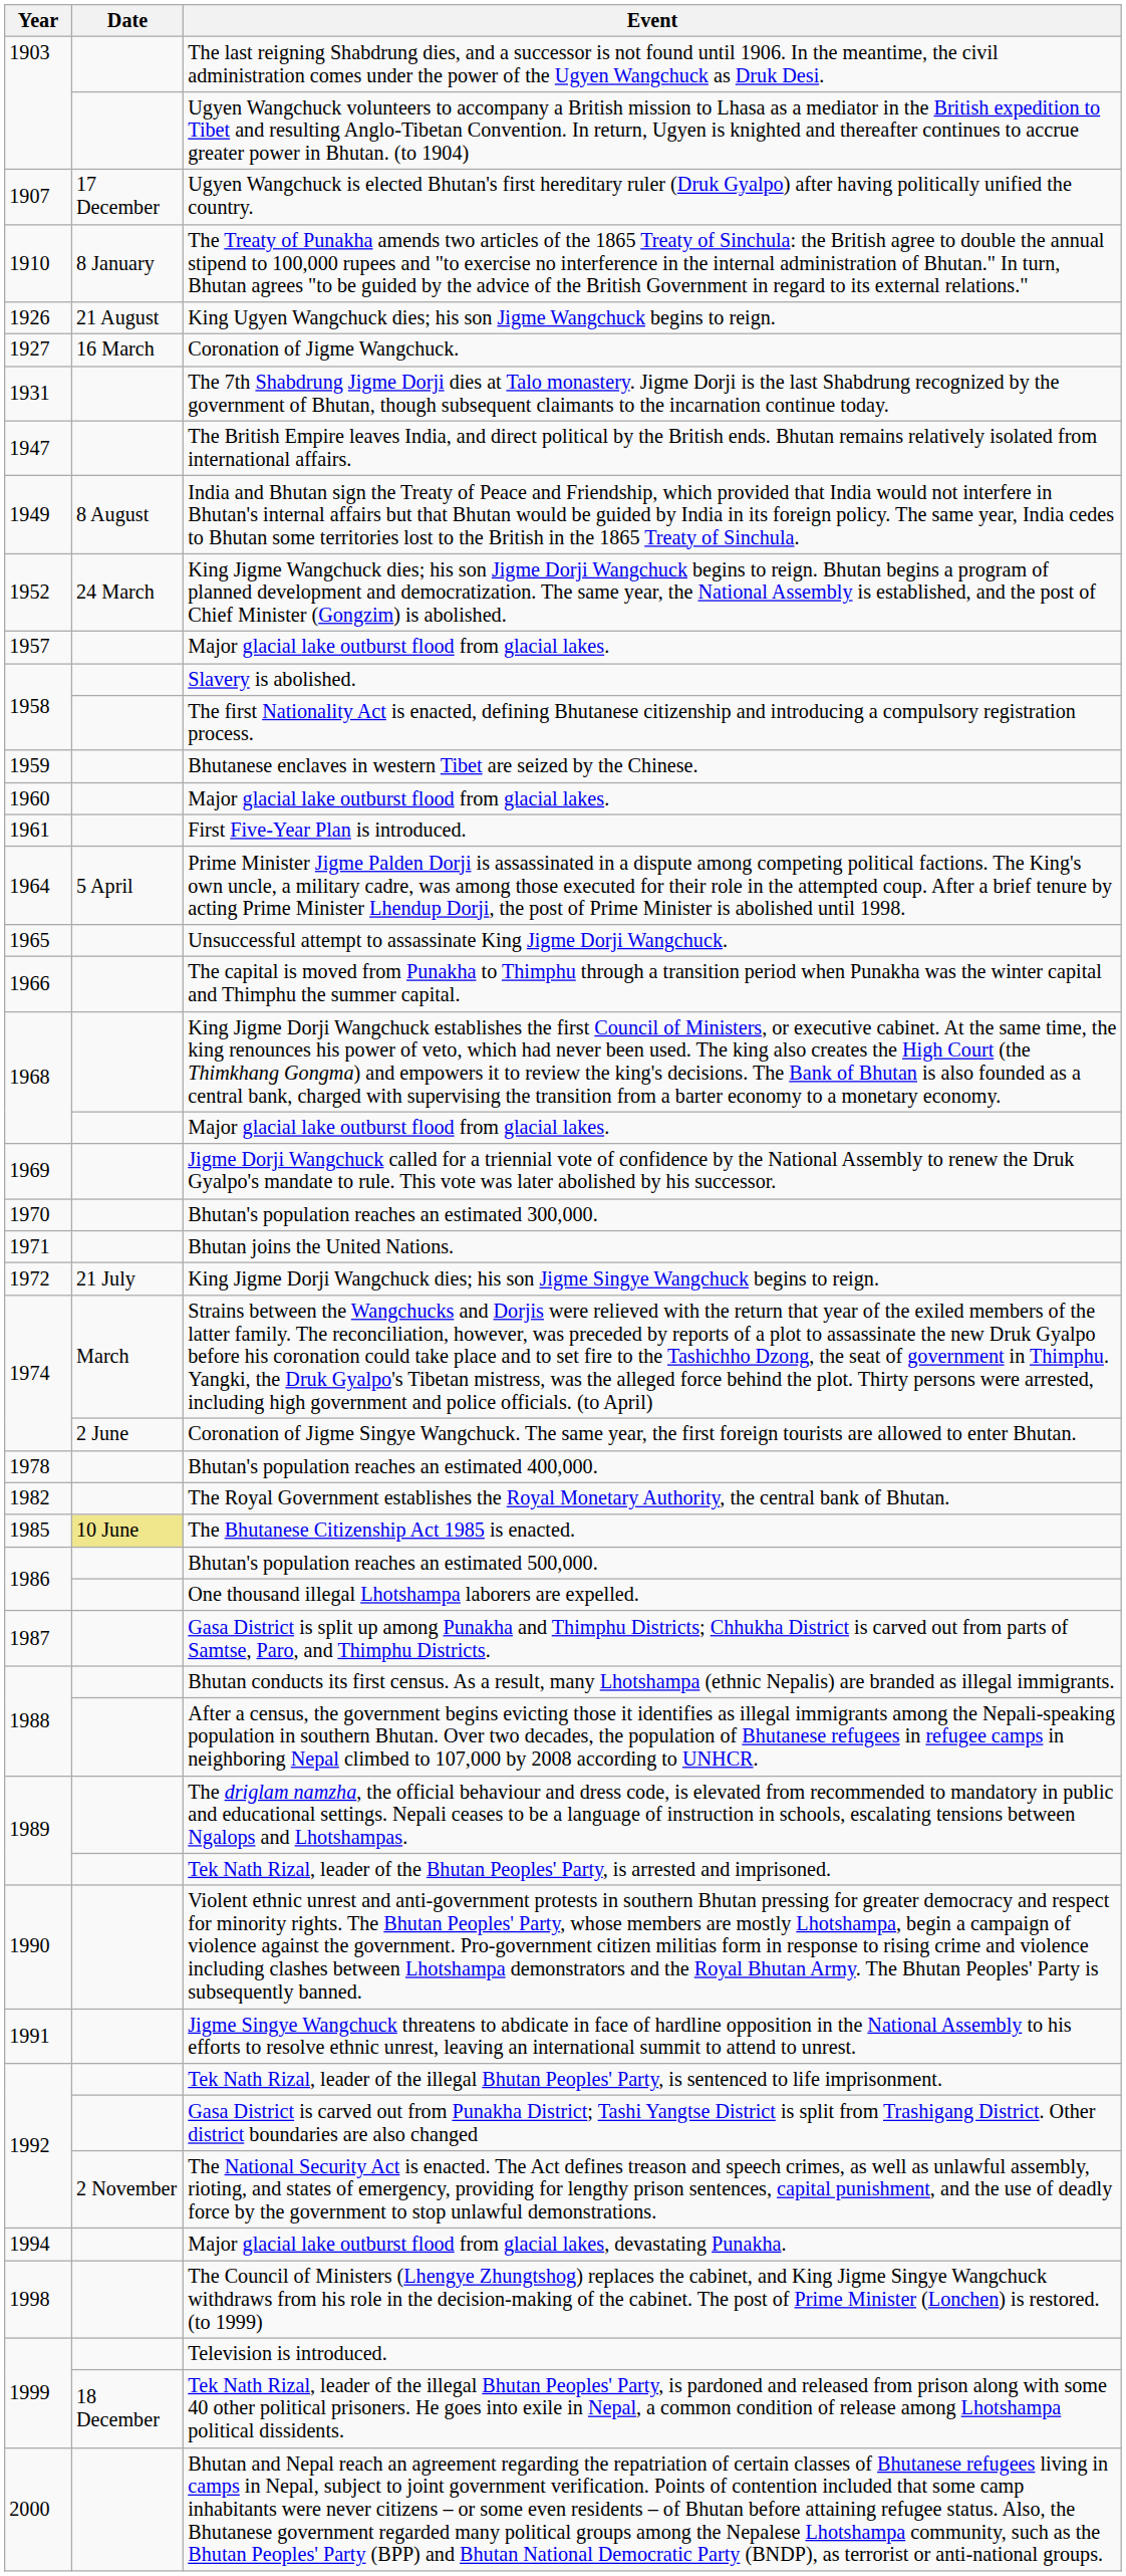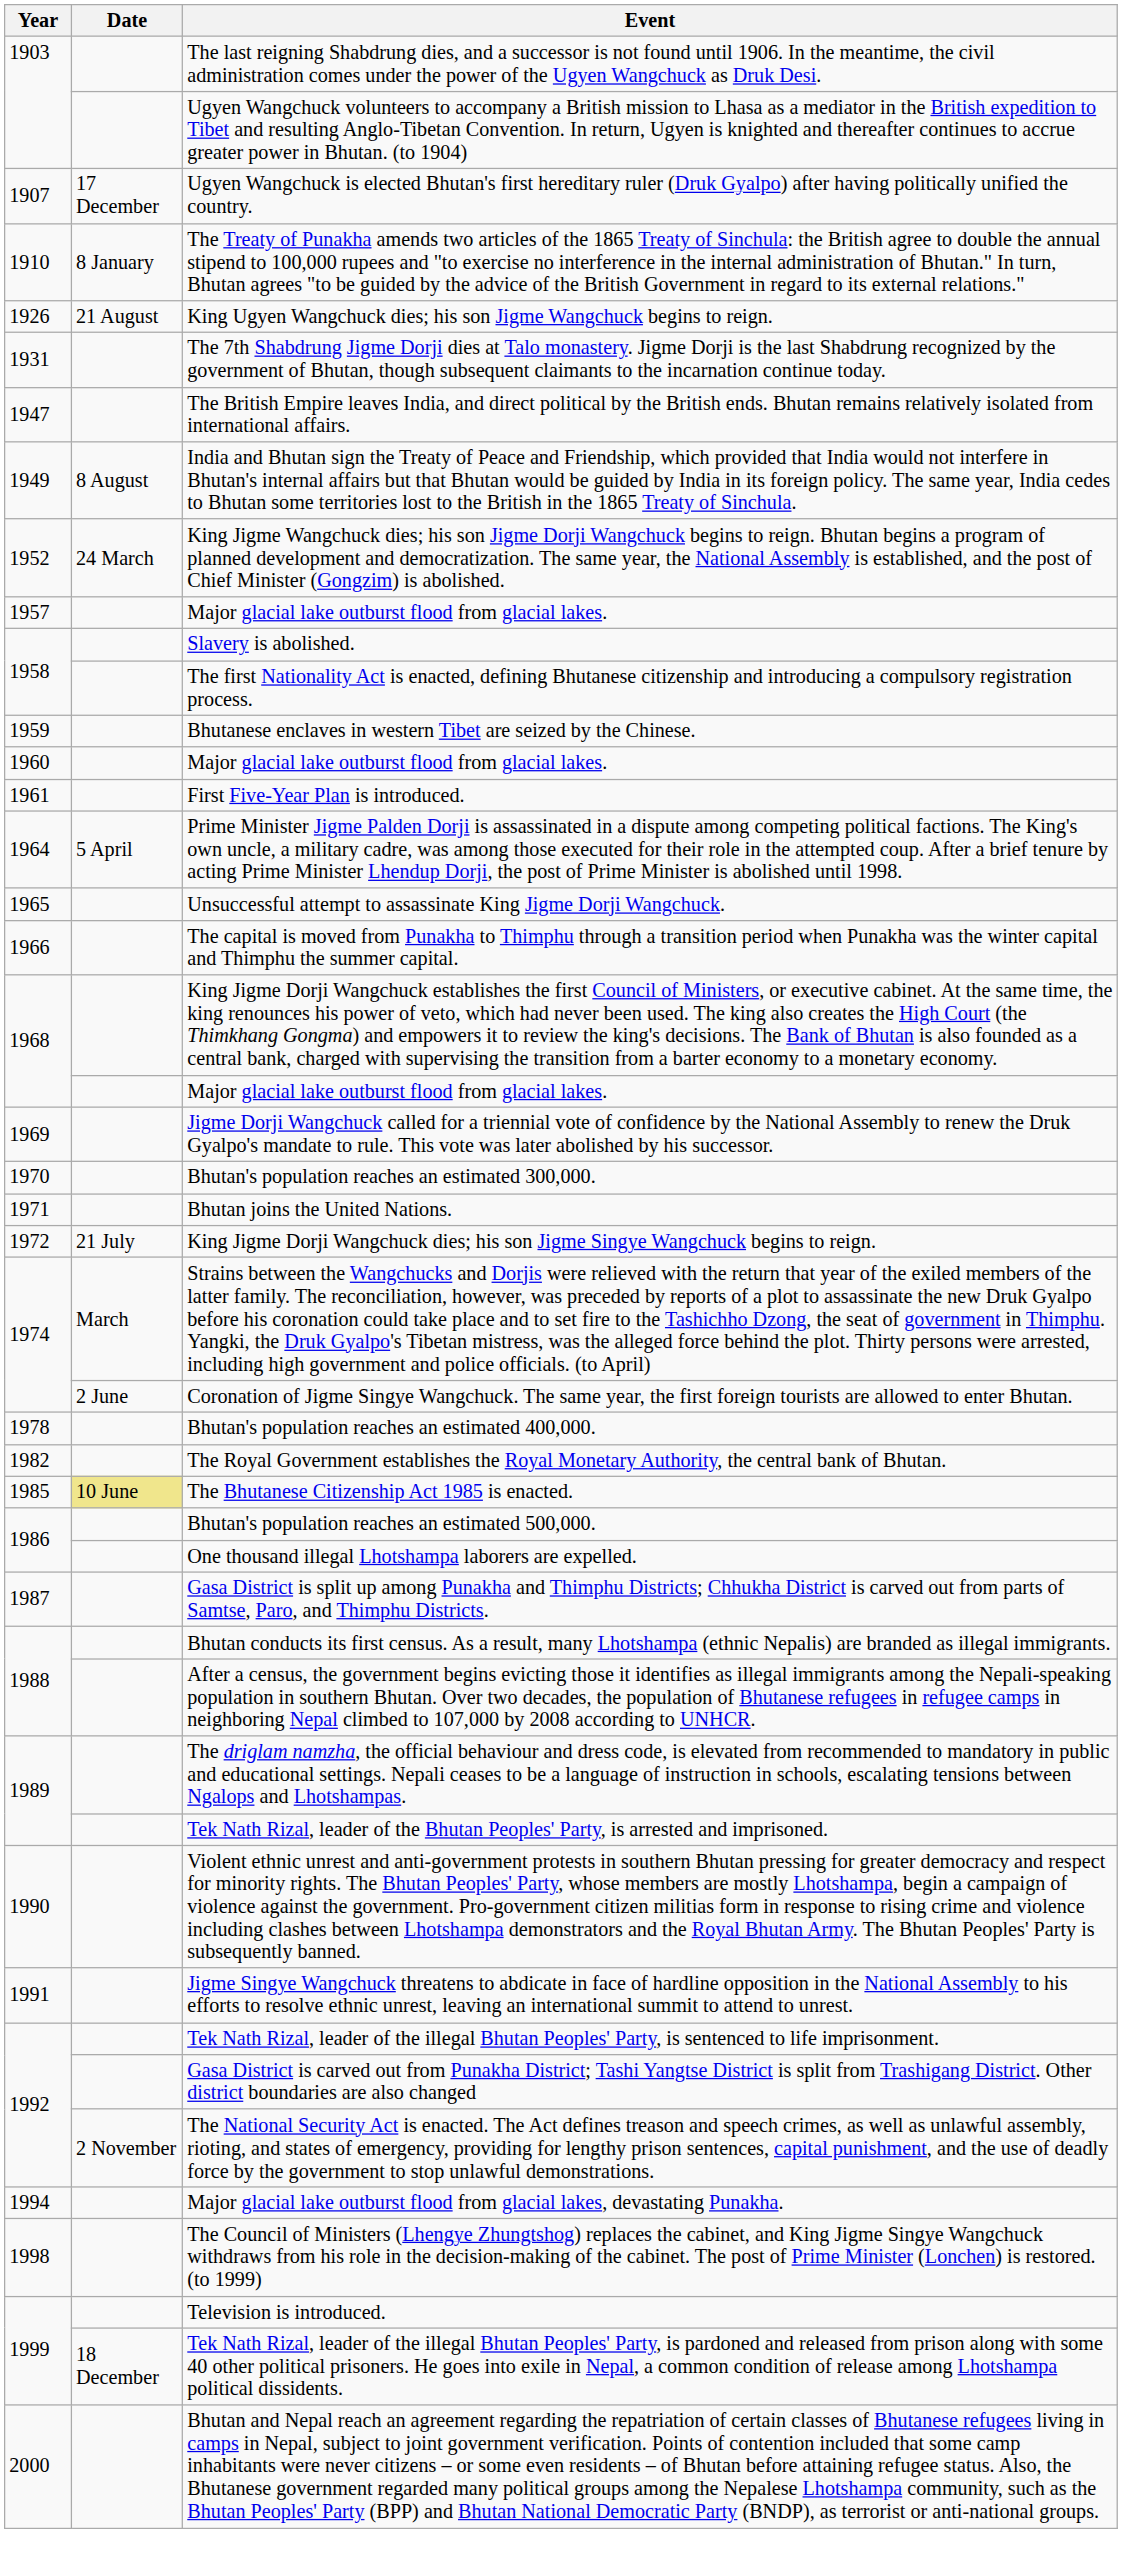- row: 1927 | 16 March | Coronation of Jigme Wangchuck.
